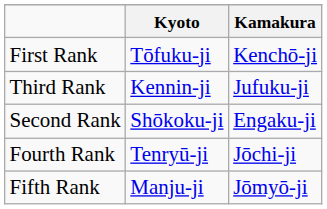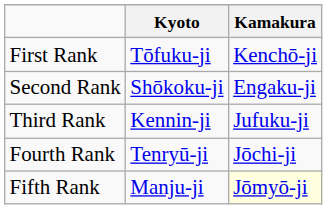rows swapped: Second Rank <-> Third Rank
Fifth Rank | Kamakura: no background -> lightyellow background
